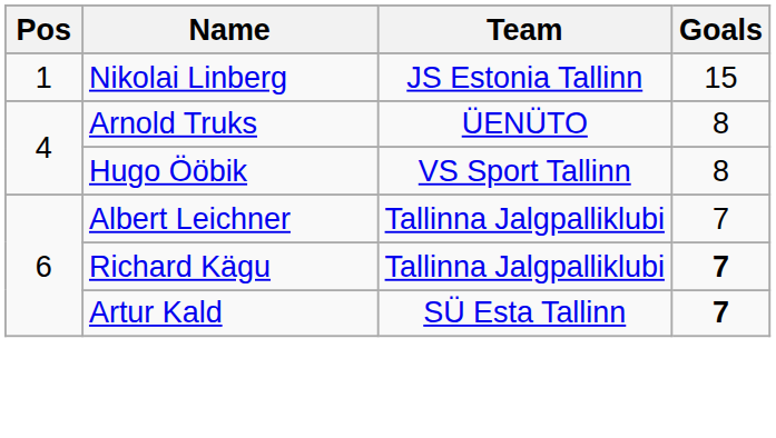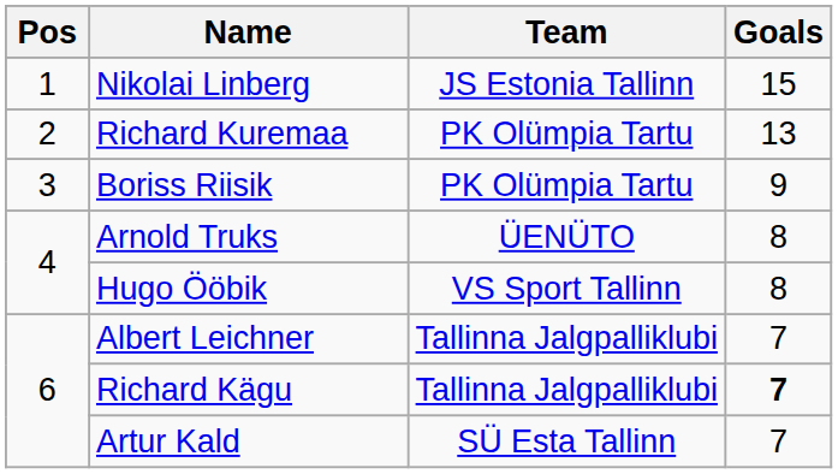+ row: 2 | Richard Kuremaa | PK Olümpia Tartu | 13
+ row: 3 | Boriss Riisik | PK Olümpia Tartu | 9
Artur Kald | Goals: bold -> normal
